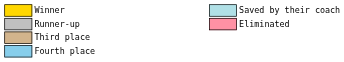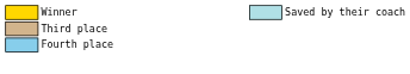- row: Runner-up | Eliminated
